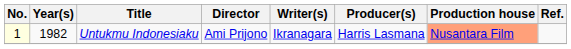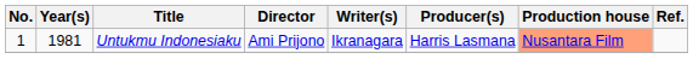Untukmu Indonesiaku | No.: lightyellow background -> no background
Untukmu Indonesiaku | Year(s): 1982 -> 1981
